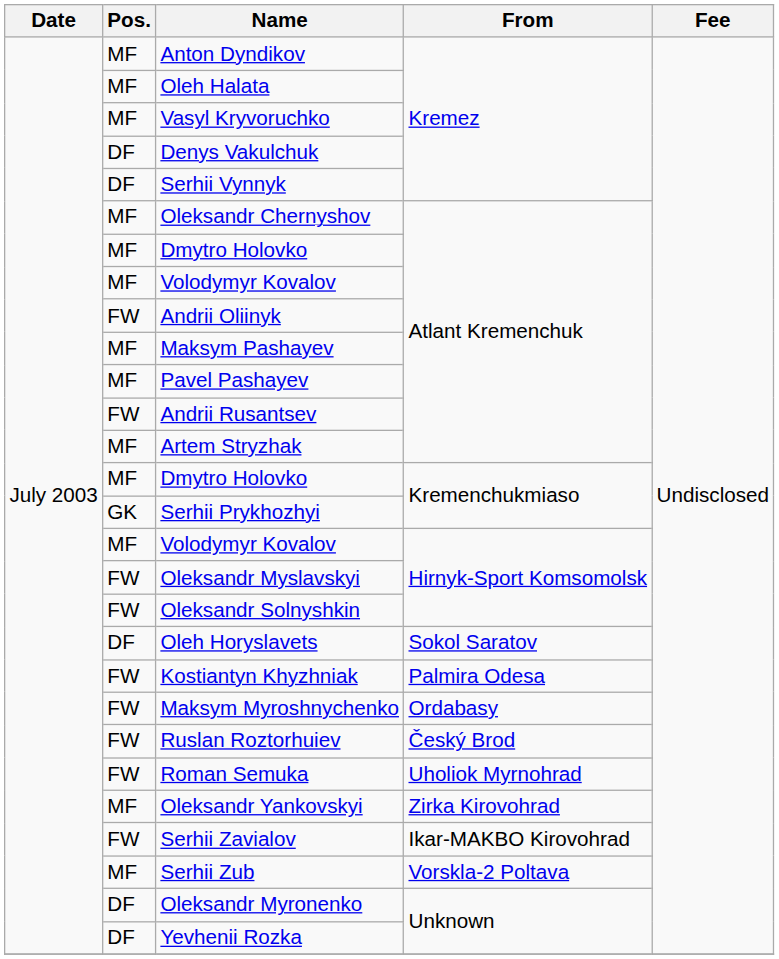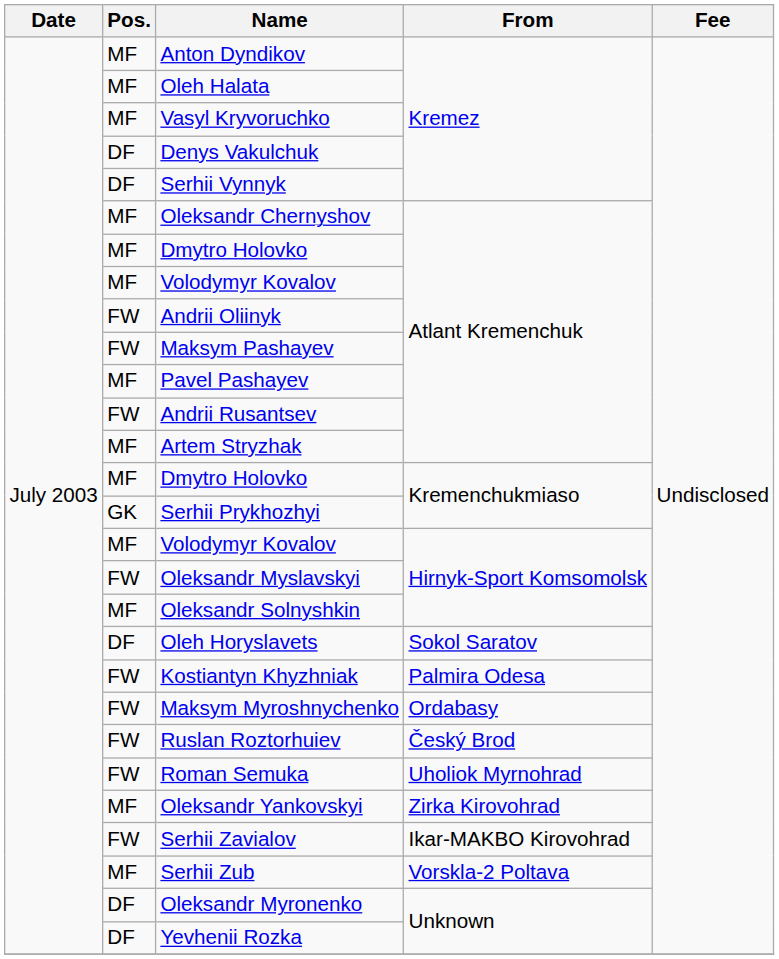Maksym Pashayev | Pos.: MF -> FW
Oleksandr Solnyshkin | Pos.: FW -> MF
